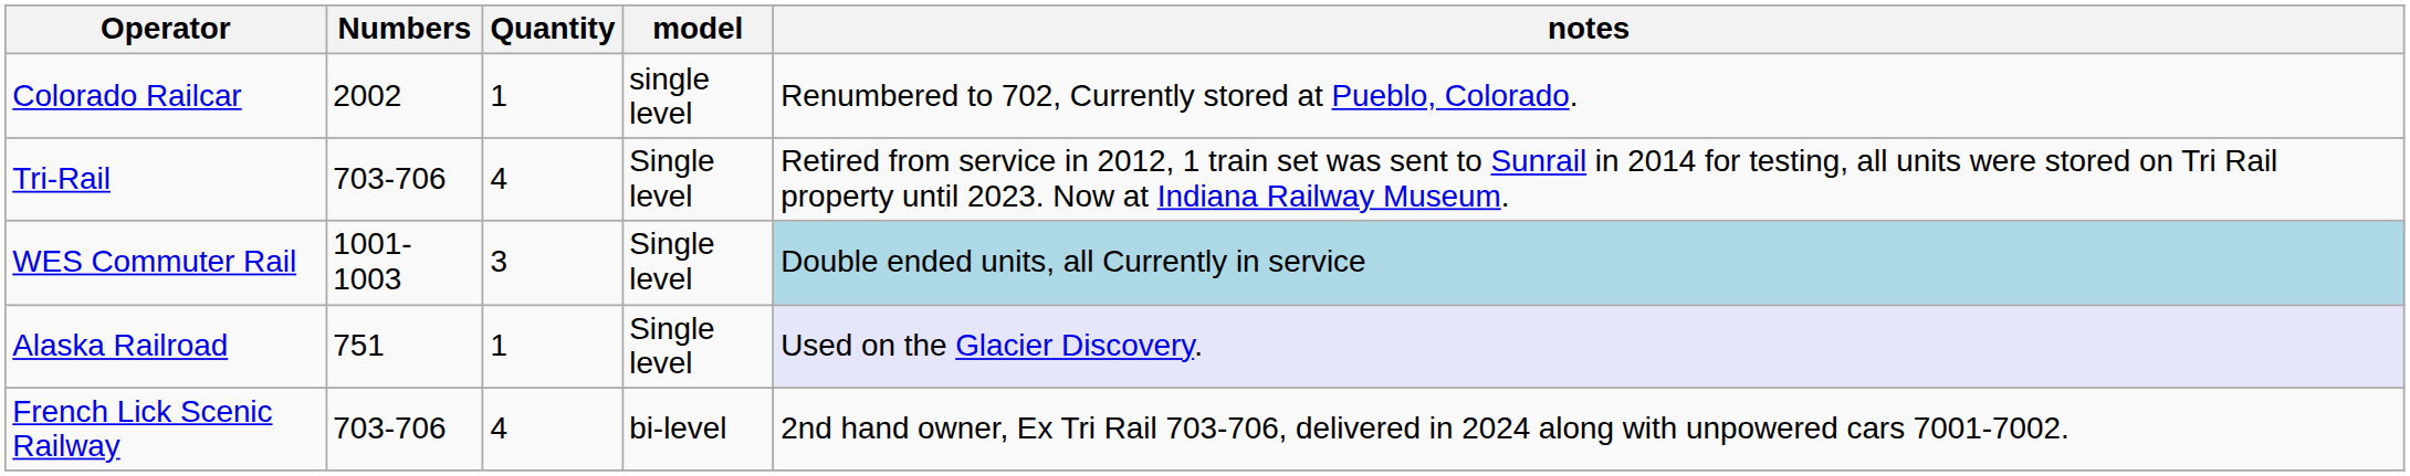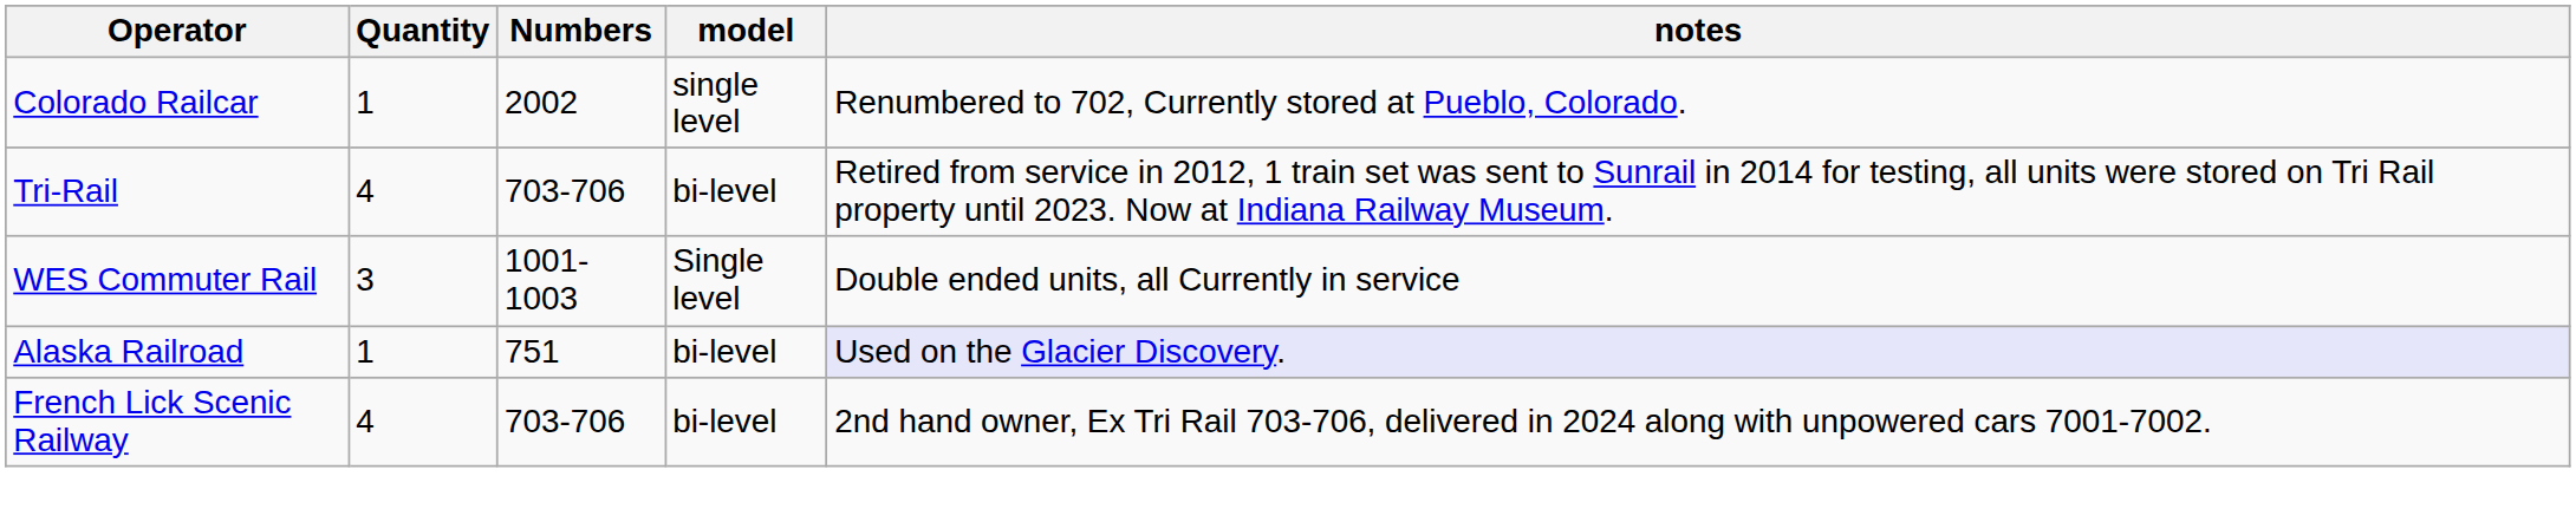columns swapped: Numbers <-> Quantity
Tri-Rail | model: Single level -> bi-level
WES Commuter Rail | notes: lightblue background -> no background
Alaska Railroad | model: Single level -> bi-level
